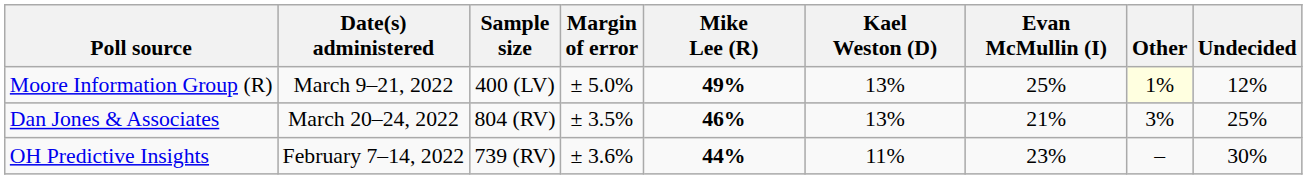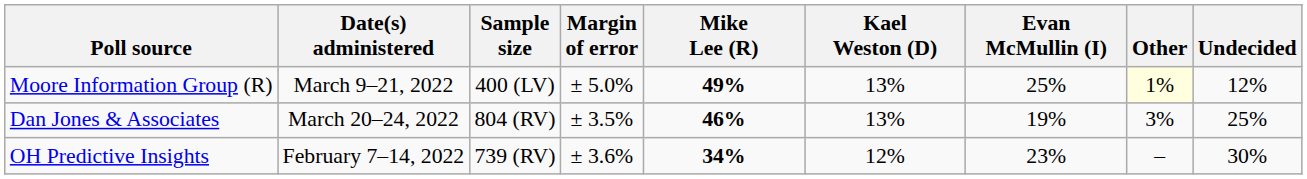Dan Jones & Associates | Evan McMullin (I): 21% -> 19%
OH Predictive Insights | Mike Lee (R): 44% -> 34%
OH Predictive Insights | Kael Weston (D): 11% -> 12%
